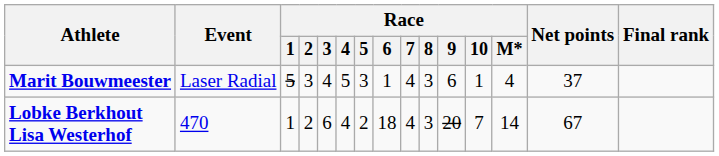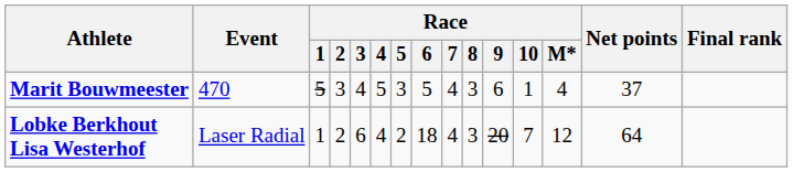Marit Bouwmeester | Event: Laser Radial -> 470
Marit Bouwmeester | Race / 6: 1 -> 5
Lobke Berkhout Lisa Westerhof | Event: 470 -> Laser Radial
Lobke Berkhout Lisa Westerhof | Race / M*: 14 -> 12
Lobke Berkhout Lisa Westerhof | Net points: 67 -> 64
